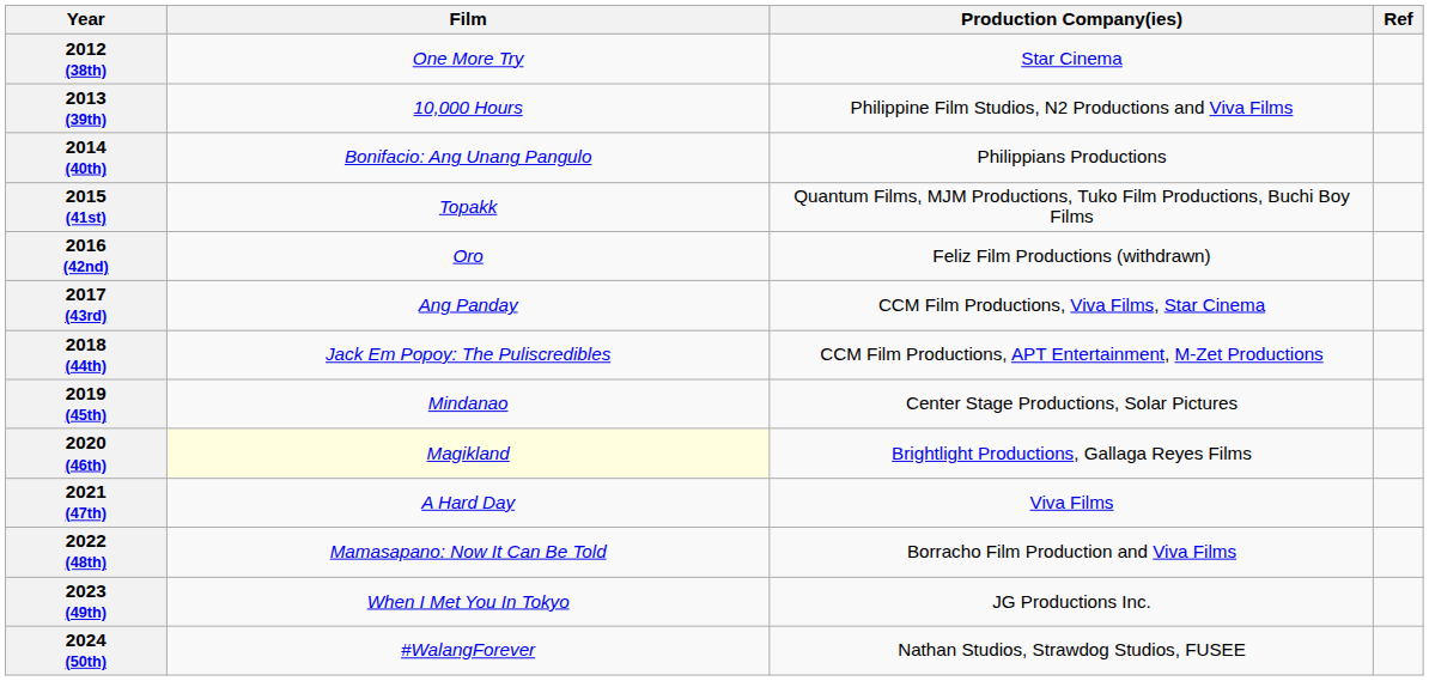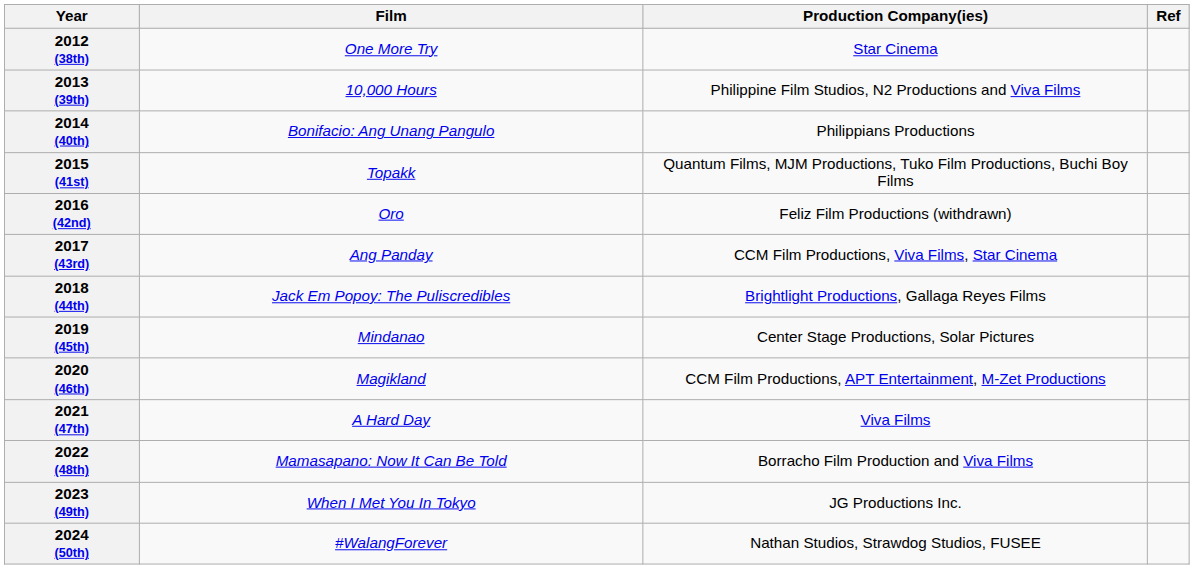2018 (44th) | Production Company(ies): CCM Film Productions, APT Entertainment, M-Zet Productions -> Brightlight Productions, Gallaga Reyes Films
2020 (46th) | Film: lightyellow background -> no background
2020 (46th) | Production Company(ies): Brightlight Productions, Gallaga Reyes Films -> CCM Film Productions, APT Entertainment, M-Zet Productions
